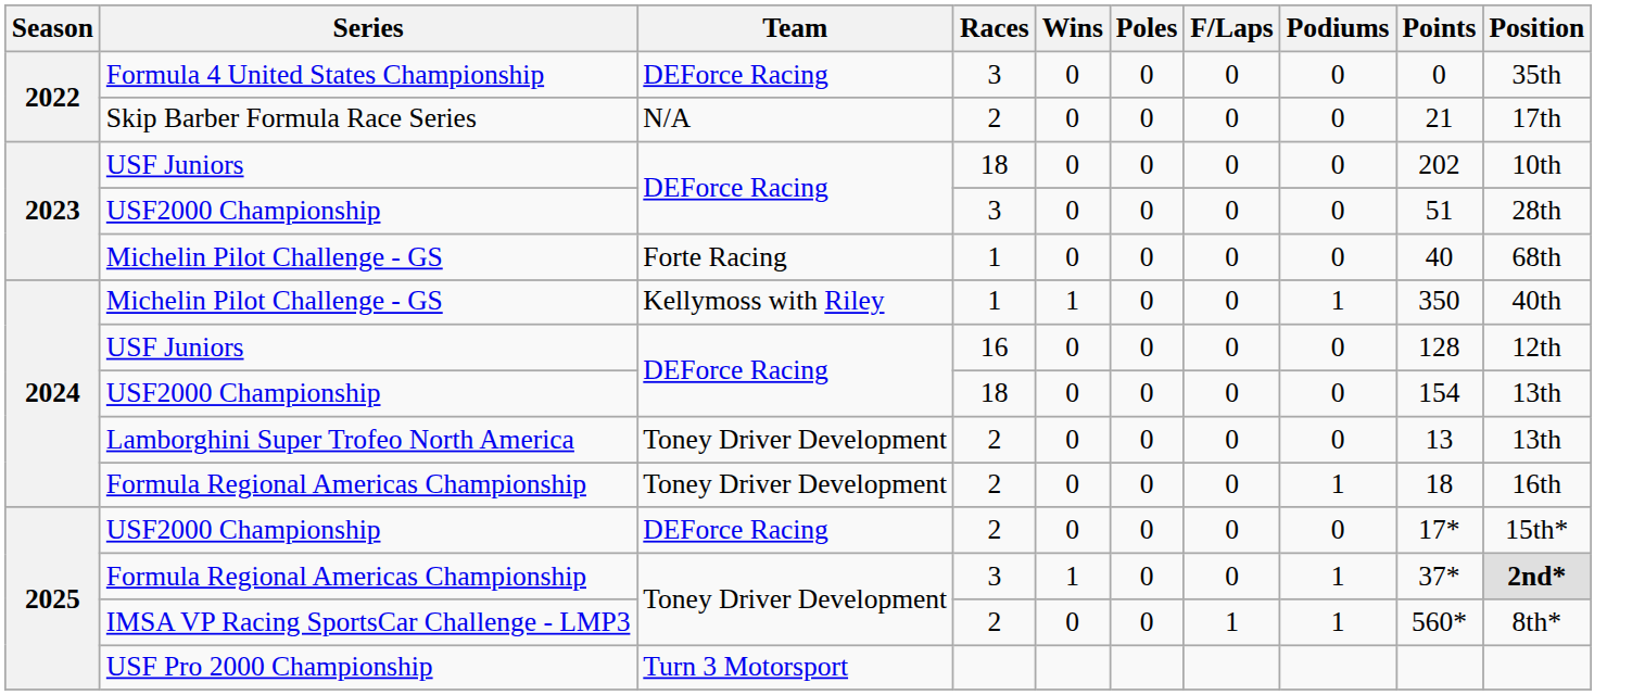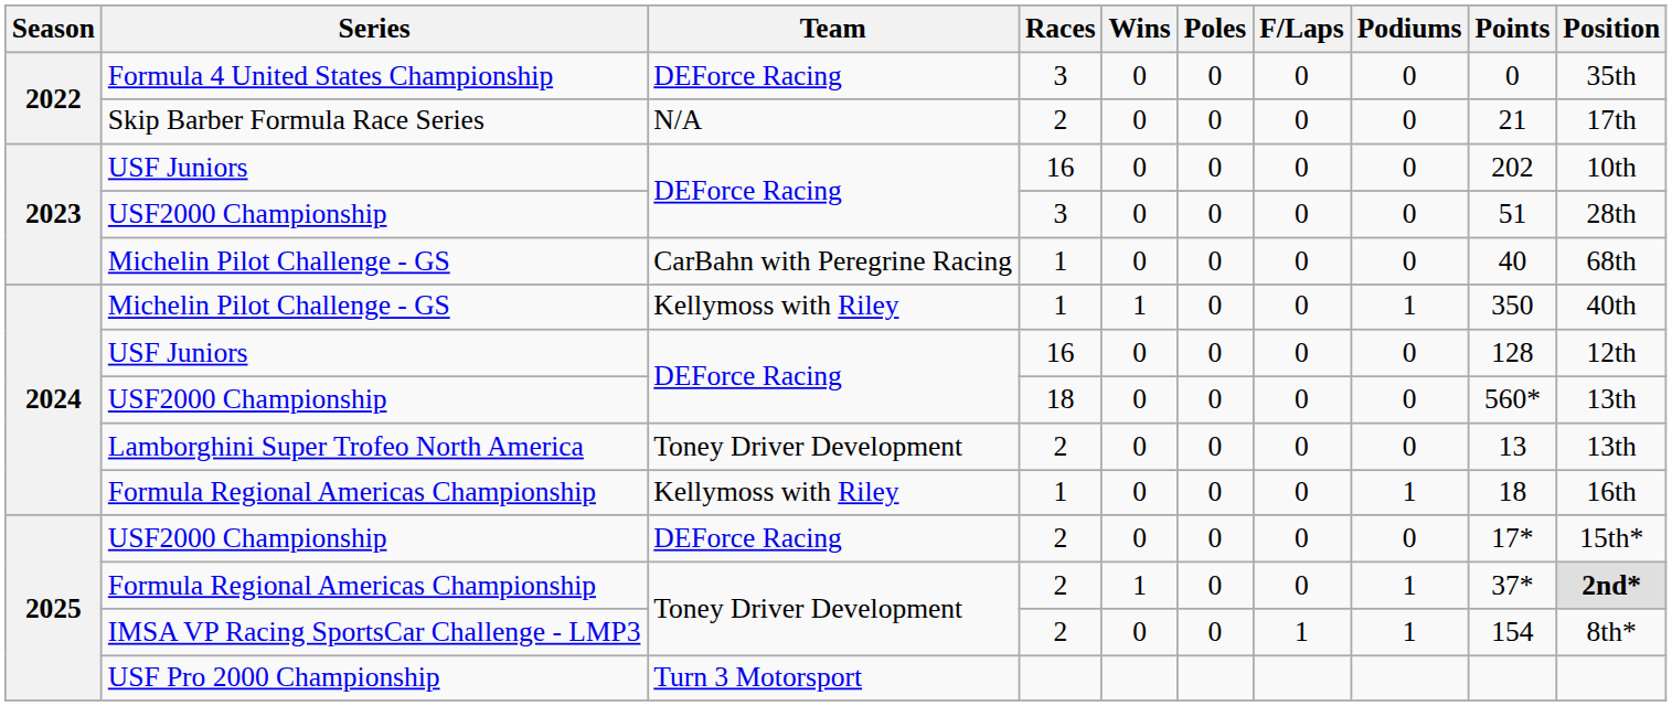2023 / USF Juniors | Races: 18 -> 16
2023 / Michelin Pilot Challenge - GS | Team: Forte Racing -> CarBahn with Peregrine Racing
2024 / USF2000 Championship | Points: 154 -> 560*
2024 / Formula Regional Americas Championship | Team: Toney Driver Development -> Kellymoss with Riley
2024 / Formula Regional Americas Championship | Races: 2 -> 1
2025 / Formula Regional Americas Championship | Races: 3 -> 2
IMSA VP Racing SportsCar Challenge - LMP3 | Points: 560* -> 154
